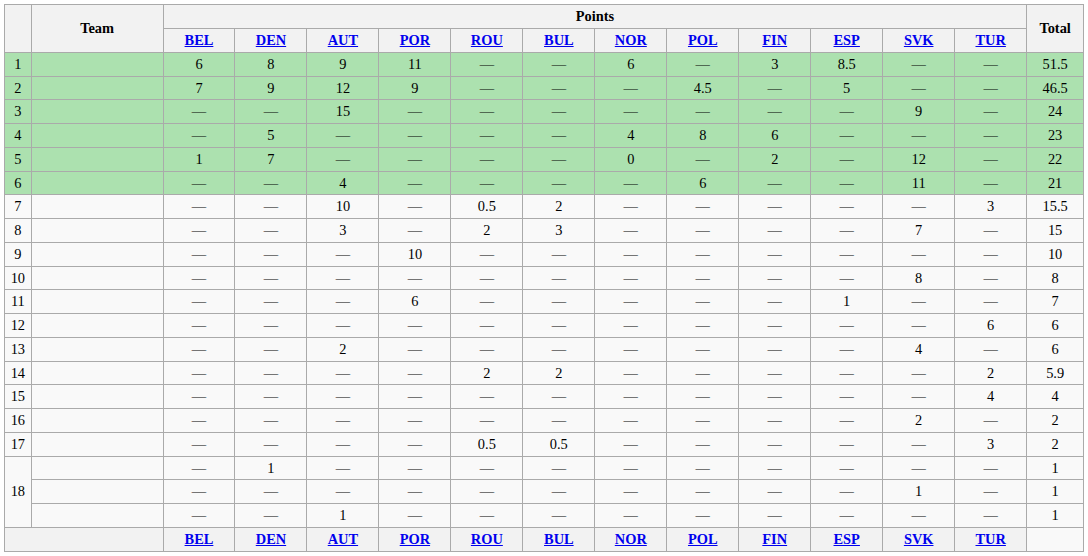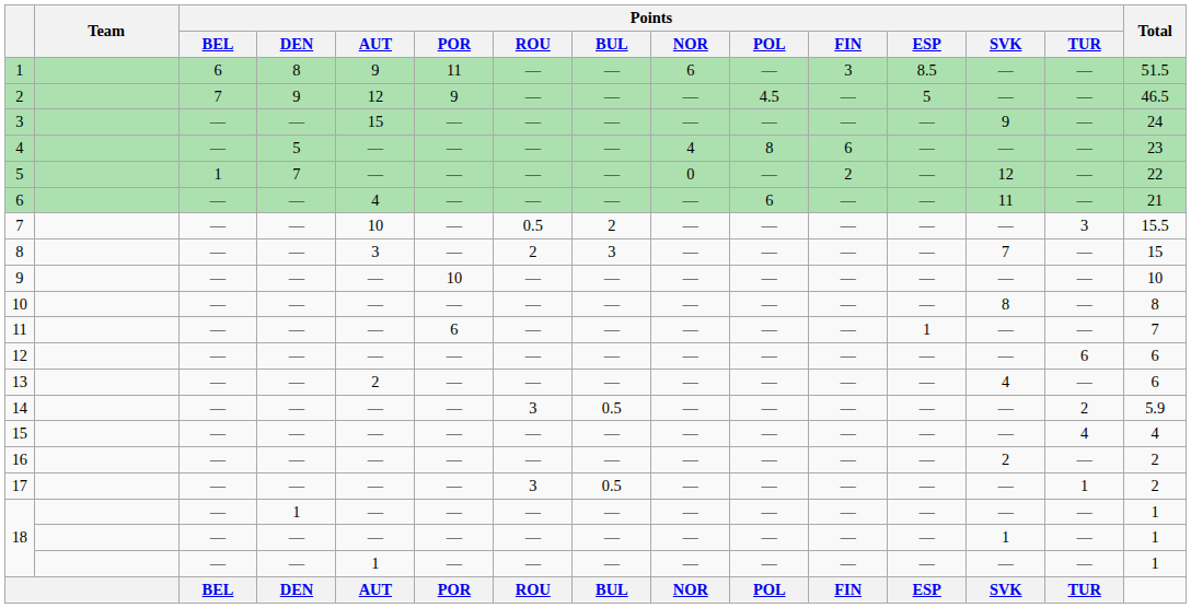14 | Points / ROU: 2 -> 3
14 | Points / BUL: 2 -> 0.5
17 | Points / ROU: 0.5 -> 3
17 | Points / TUR: 3 -> 1
